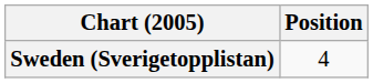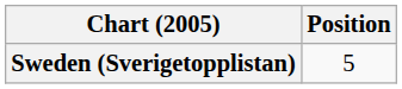Sweden (Sverigetopplistan) | Position: 4 -> 5
